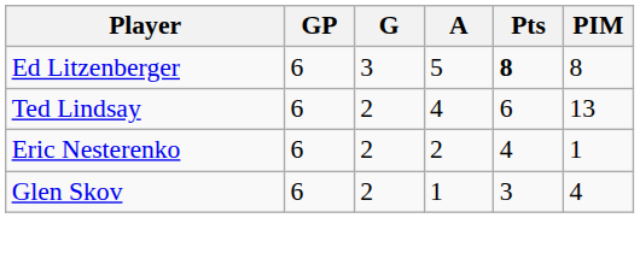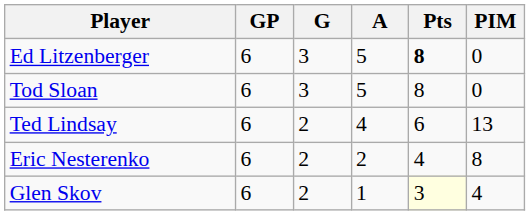Ed Litzenberger | PIM: 8 -> 0
+ row: Tod Sloan | 6 | 3 | 5 | 8 | 0
Eric Nesterenko | PIM: 1 -> 8
Glen Skov | Pts: no background -> lightyellow background
